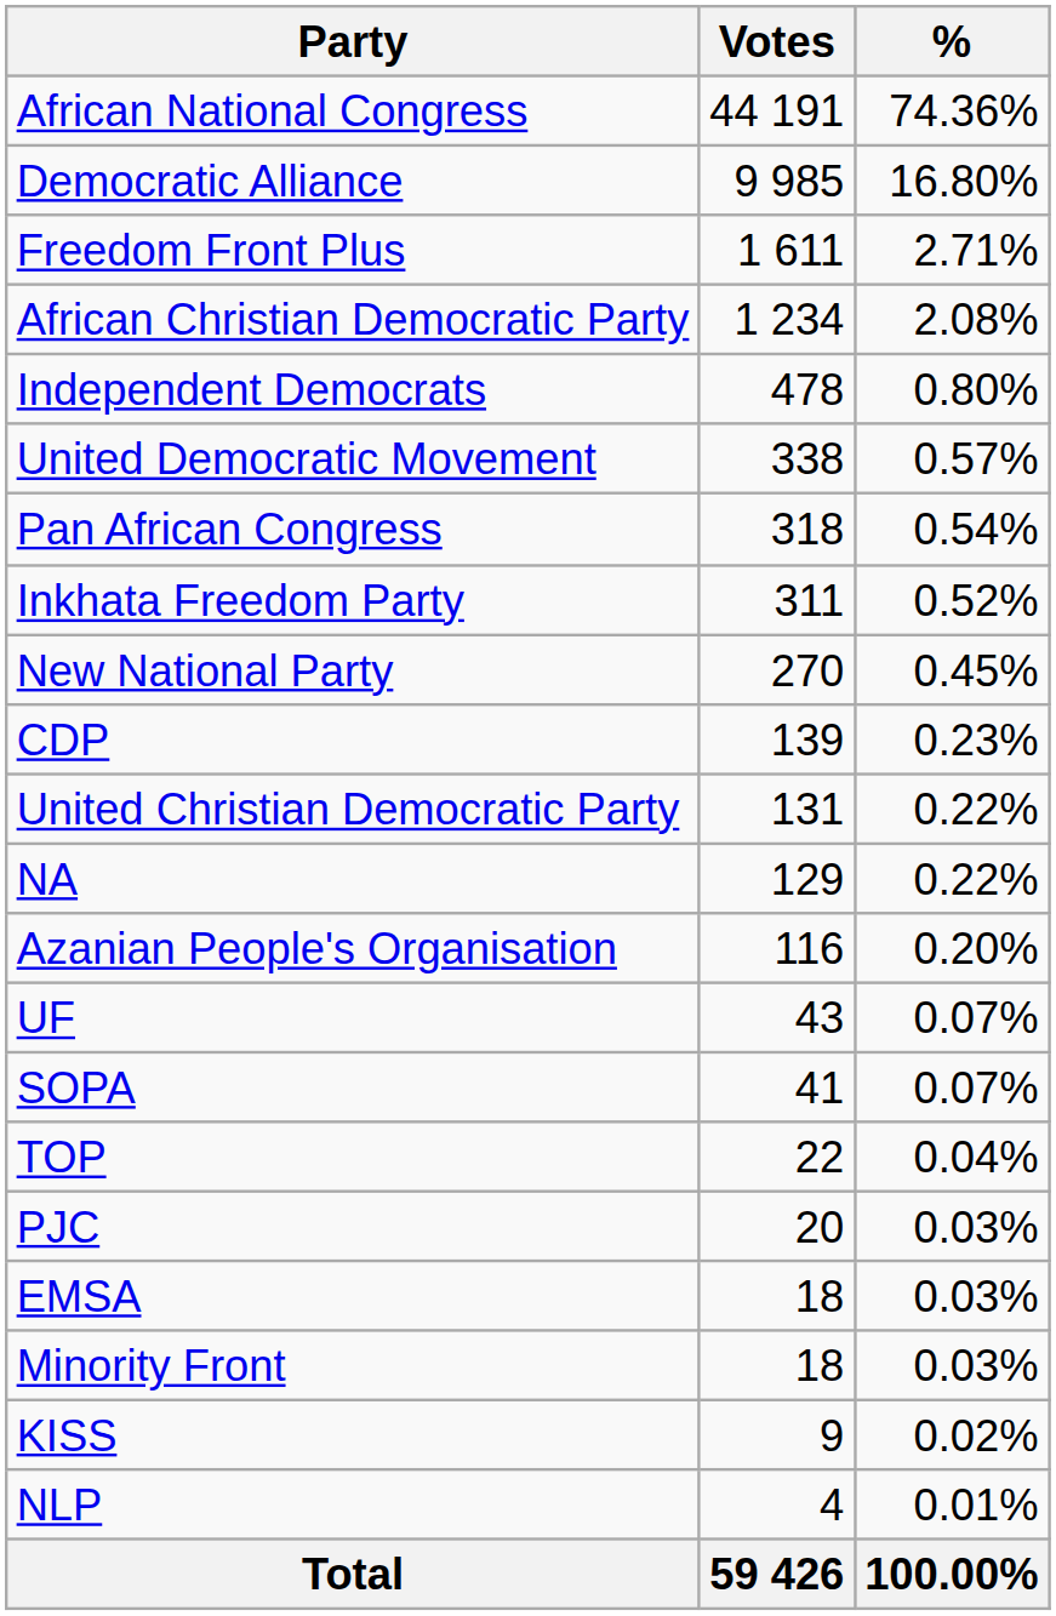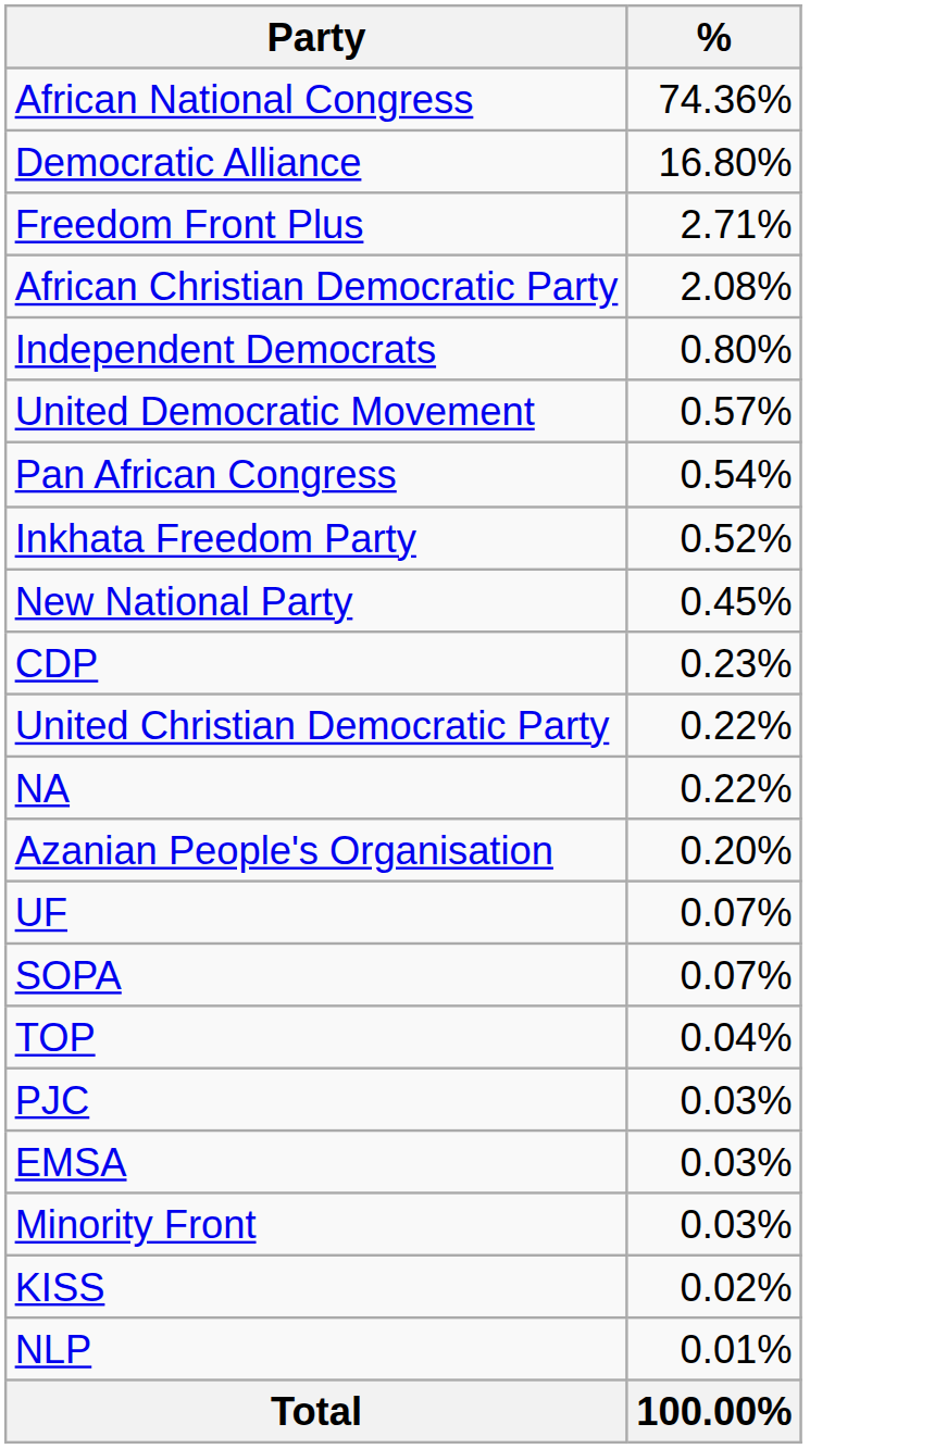- column: Votes | 44 191 | 9 985 | 1 611 | 1 234 | 478 | 338 | 318 | 311 | 270 | 139 | 131 | 129 | 116 | 43 | 41 | 22 | 20 | 18 | 18 | 9 | 4 | 59 426
